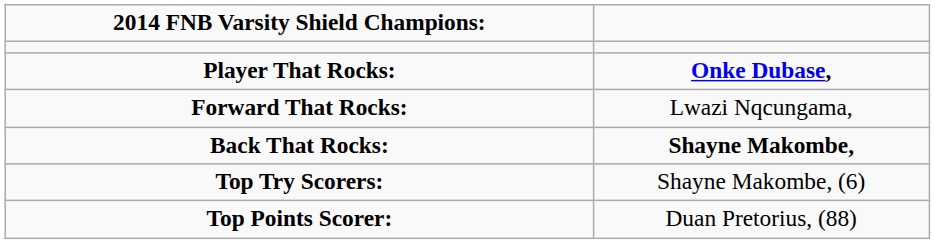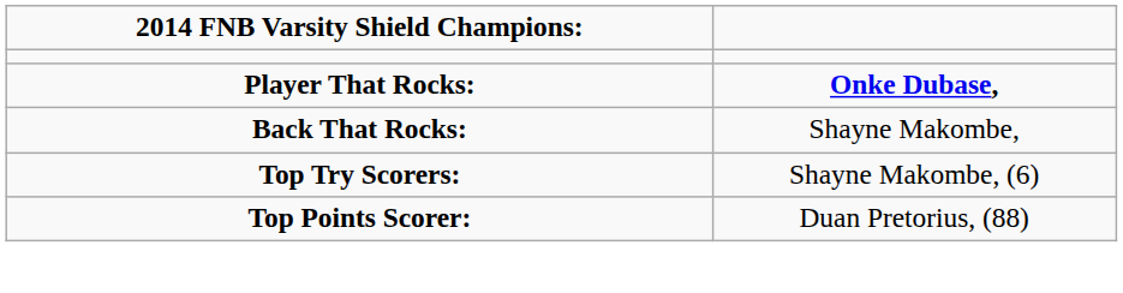- row: Forward That Rocks: | Lwazi Nqcungama,
Back That Rocks: | column 2: bold -> normal
